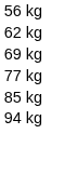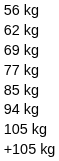+ row: 105 kg
+ row: +105 kg
